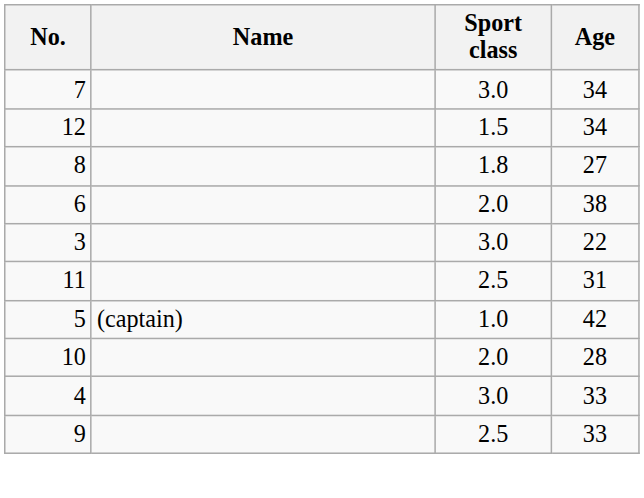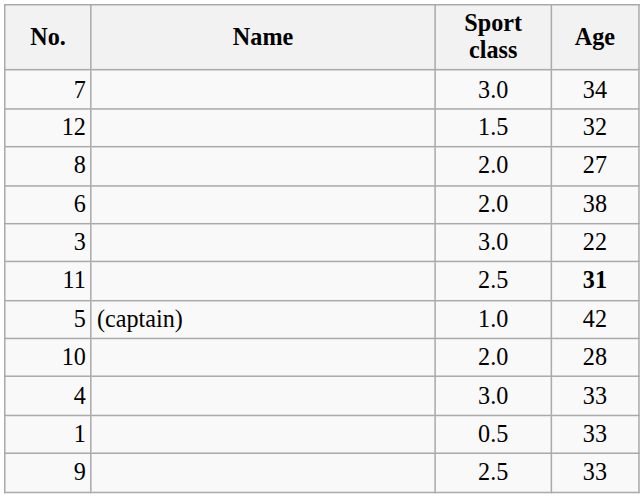12 | Age: 34 -> 32
8 | Sport class: 1.8 -> 2.0
11 | Age: normal -> bold
+ row: 1 | 0.5 | 33
